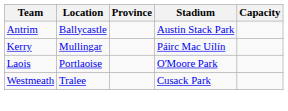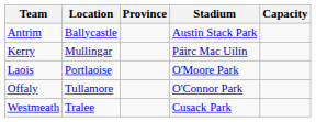+ row: Offaly | Tullamore | O'Connor Park
